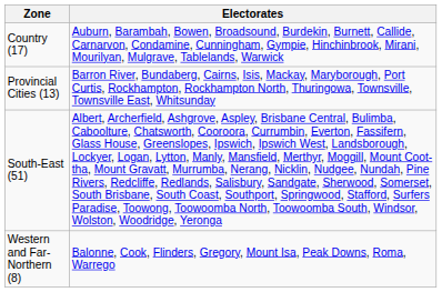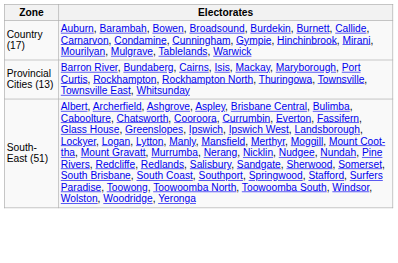- row: Western and Far-Northern (8) | Balonne, Cook, Flinders, Gregory, Mount Isa, Peak Downs, Roma, Warrego
